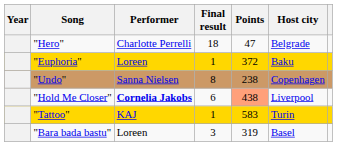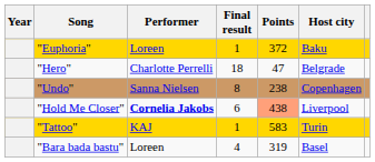rows swapped: "Hero" <-> "Euphoria"
"Bara bada bastu" | Final result: 3 -> 4
